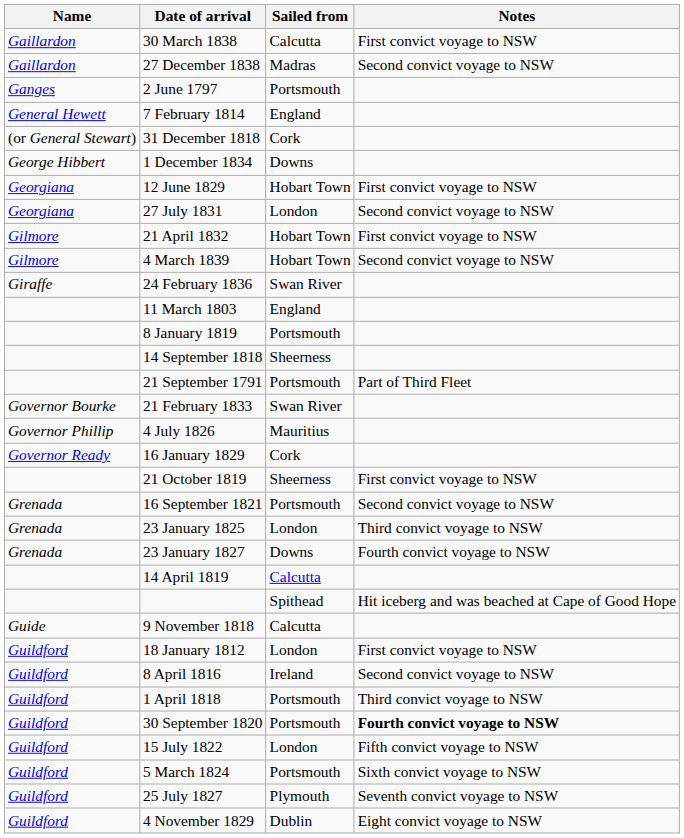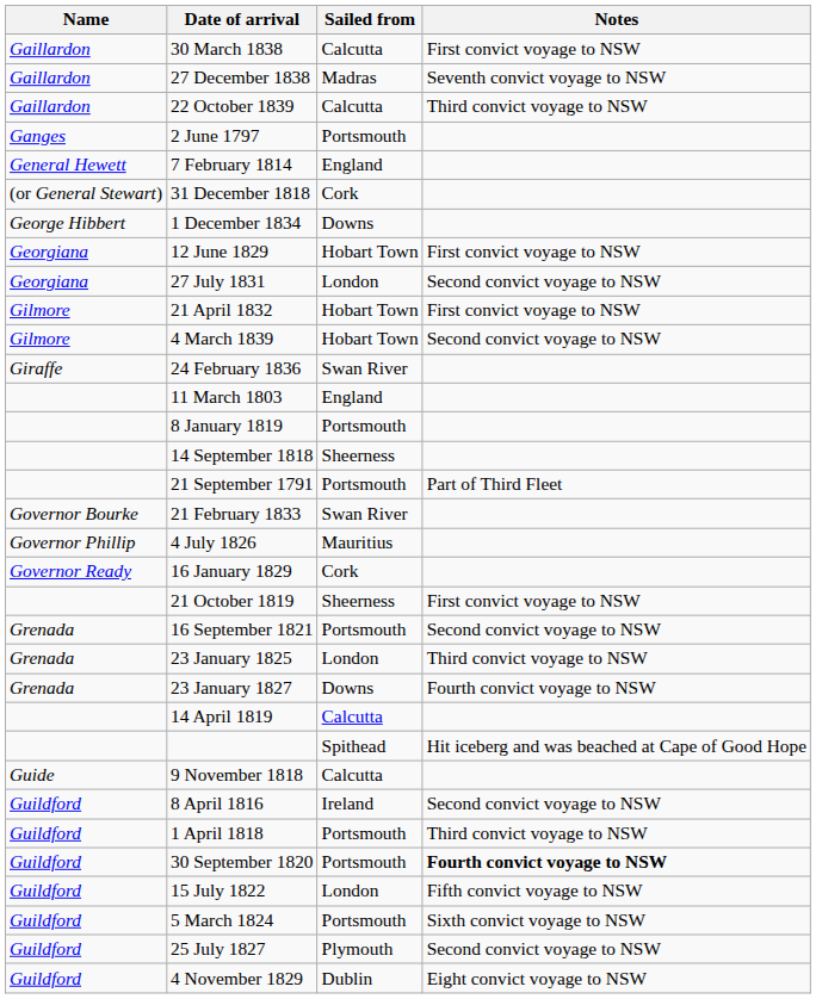27 December 1838 | Notes: Second convict voyage to NSW -> Seventh convict voyage to NSW
+ row: Gaillardon | 22 October 1839 | Calcutta | Third convict voyage to NSW
- row: Guildford | 18 January 1812 | London | First convict voyage to NSW
25 July 1827 | Notes: Seventh convict voyage to NSW -> Second convict voyage to NSW
